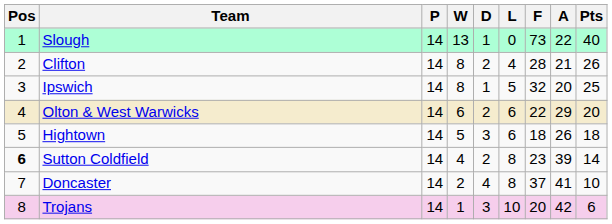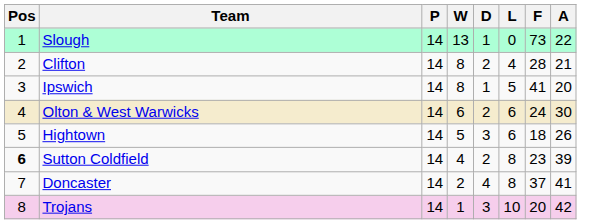- column: Pts | 40 | 26 | 25 | 20 | 18 | 14 | 10 | 6
Ipswich | F: 32 -> 41
Olton & West Warwicks | F: 22 -> 24
Olton & West Warwicks | A: 29 -> 30
